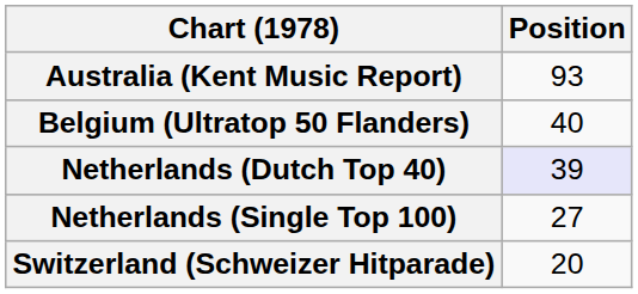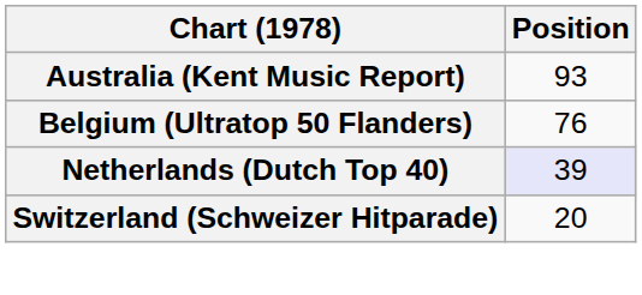Belgium (Ultratop 50 Flanders) | Position: 40 -> 76
- row: Netherlands (Single Top 100) | 27
